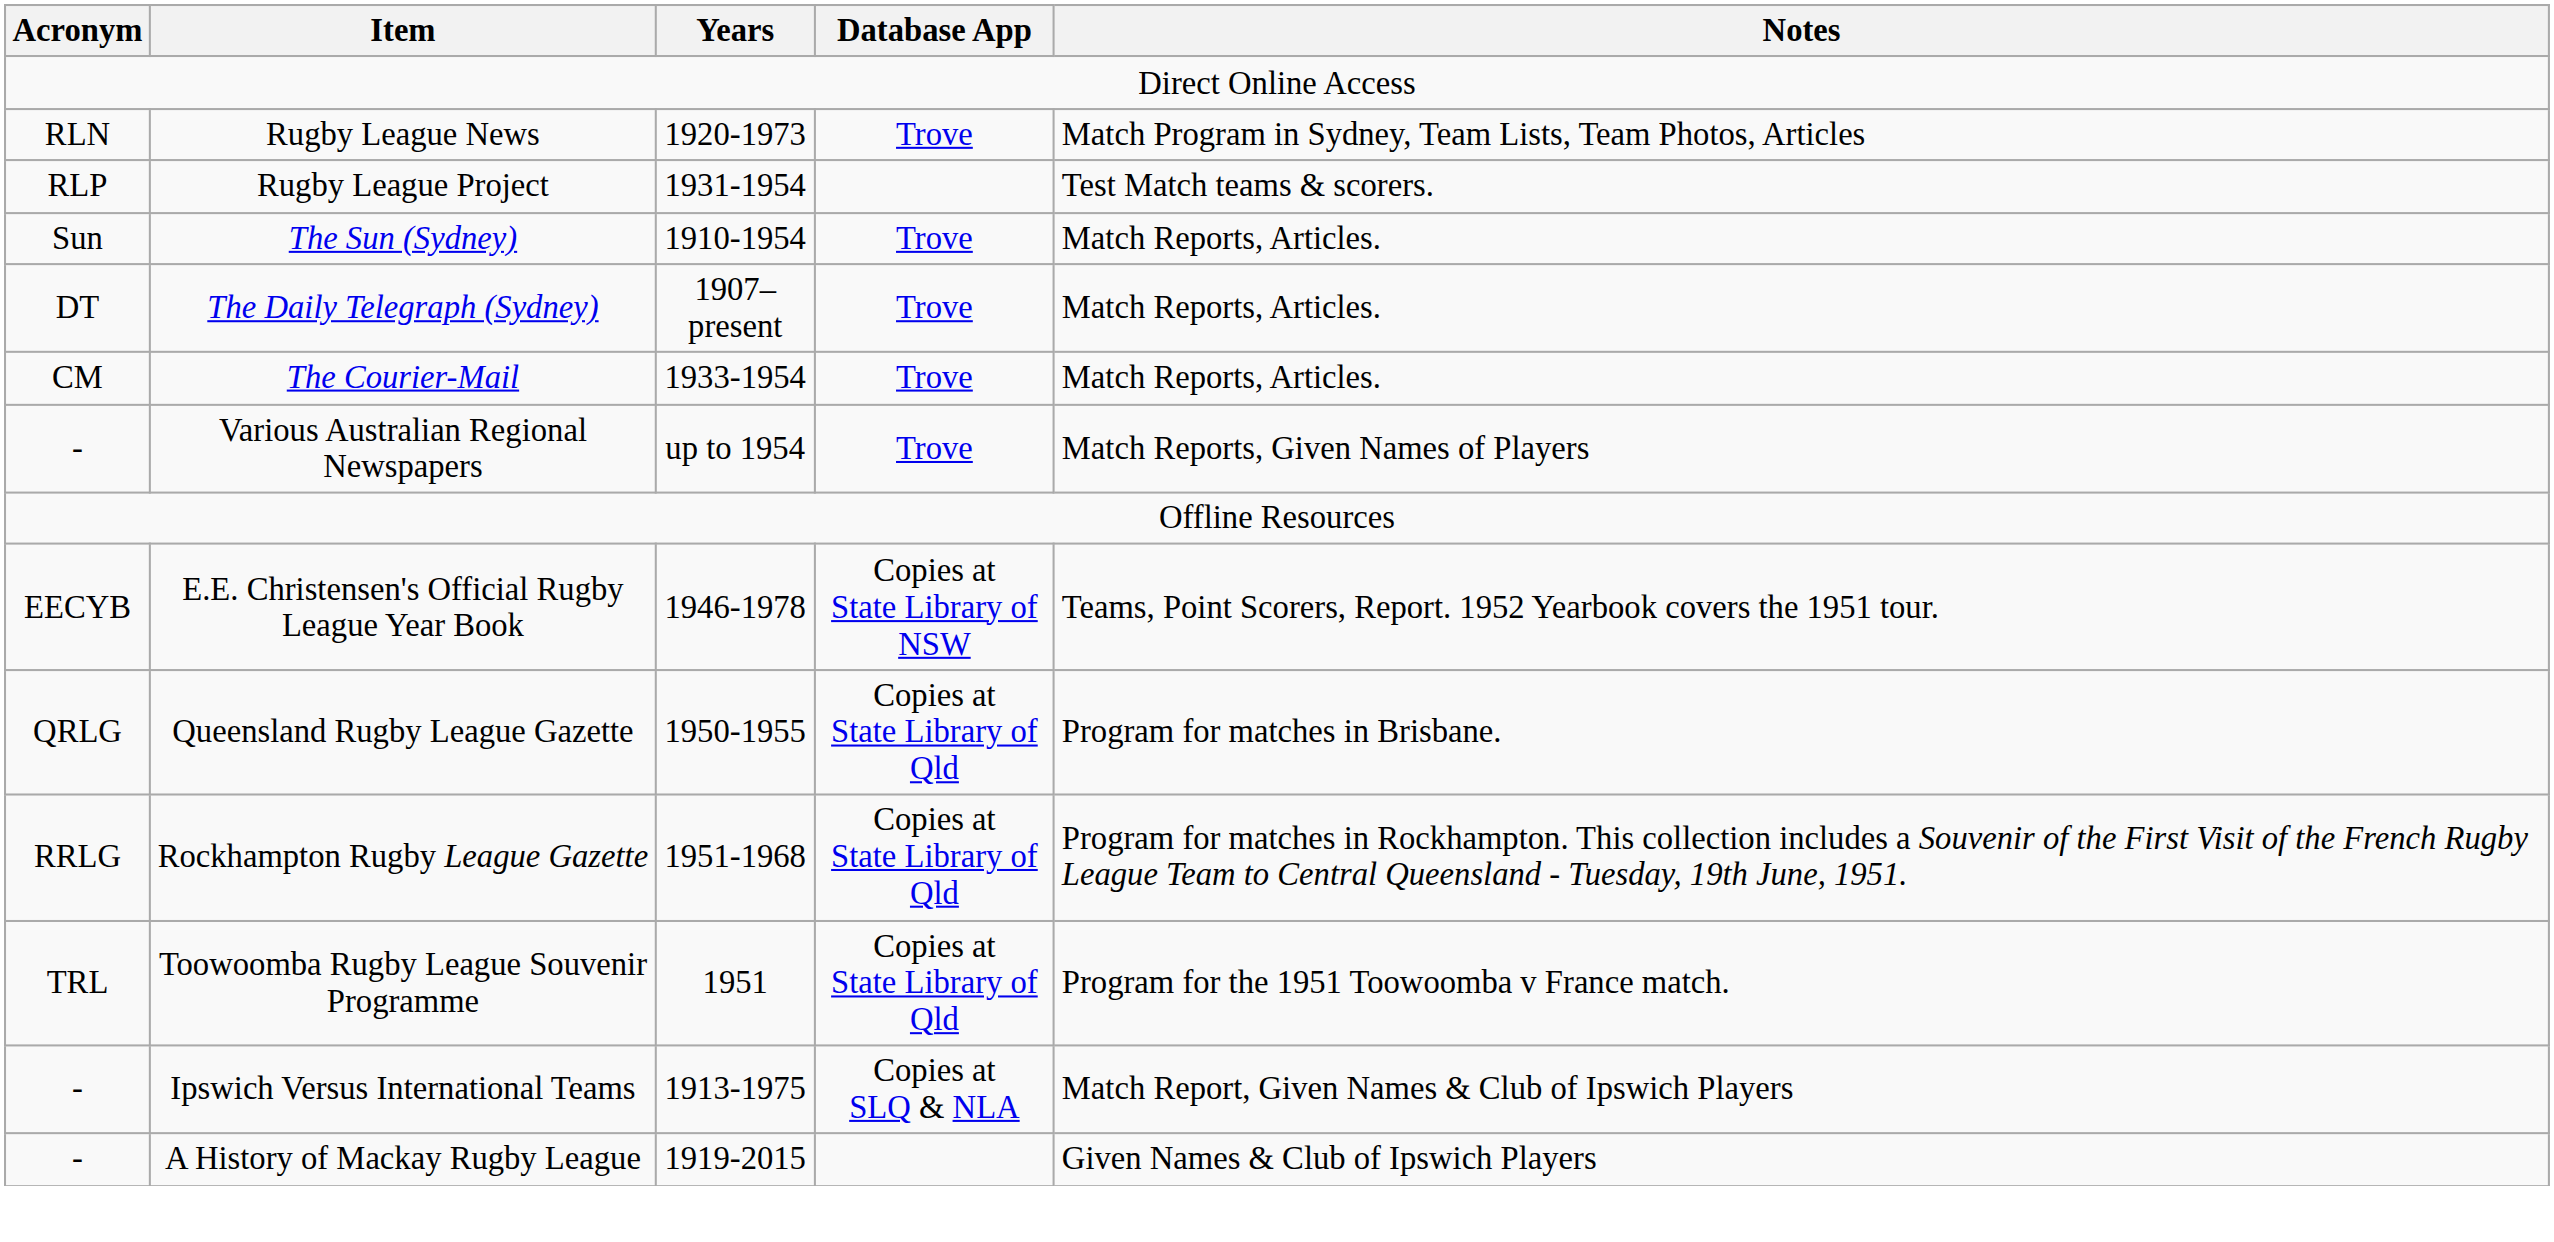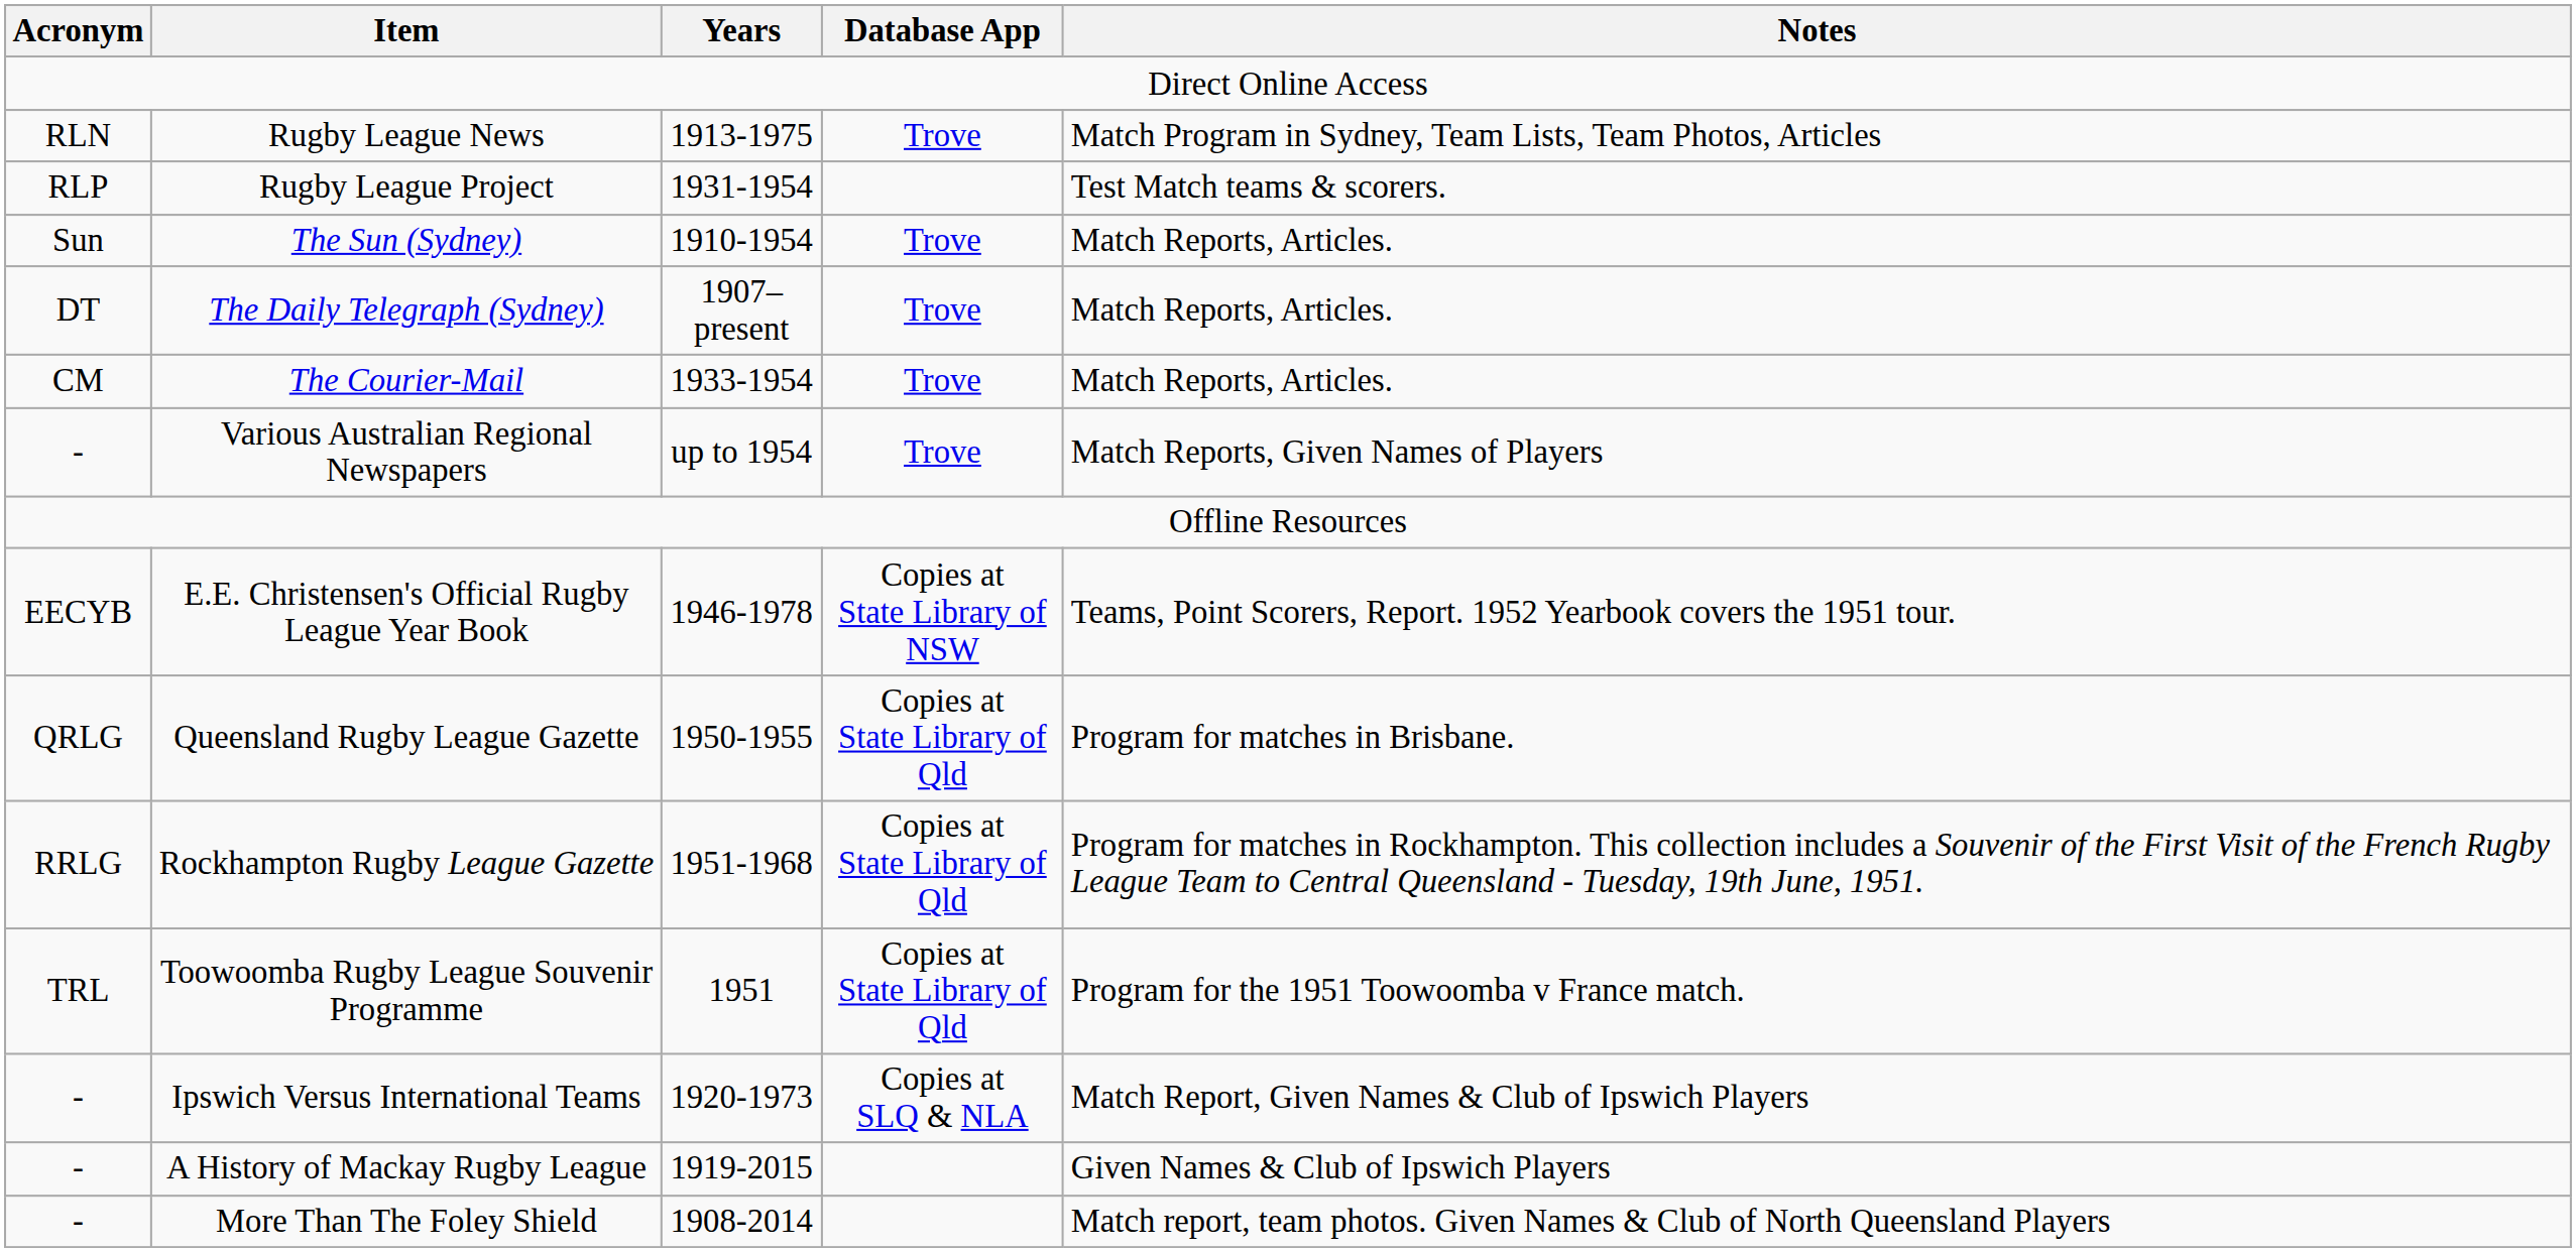Rugby League News | Years: 1920-1973 -> 1913-1975
Ipswich Versus International Teams | Years: 1913-1975 -> 1920-1973
+ row: - | More Than The Foley Shield | 1908-2014 | Match report, team photos. Given Names & Club of North Queensland Players
